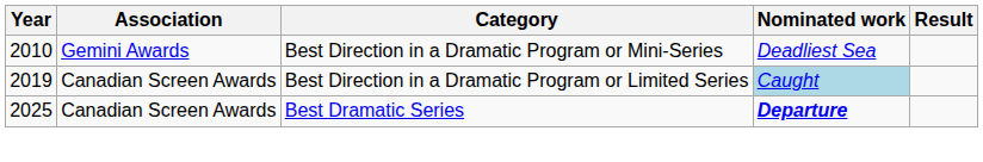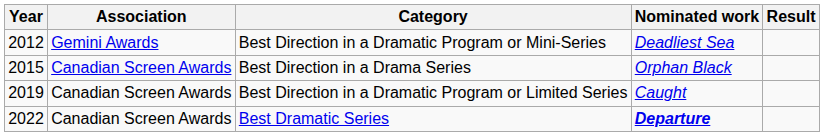Best Direction in a Dramatic Program or Mini-Series | Year: 2010 -> 2012
+ row: 2015 | Canadian Screen Awards | Best Direction in a Drama Series | Orphan Black
Best Direction in a Dramatic Program or Limited Series | Nominated work: lightblue background -> no background
Best Dramatic Series | Year: 2025 -> 2022
